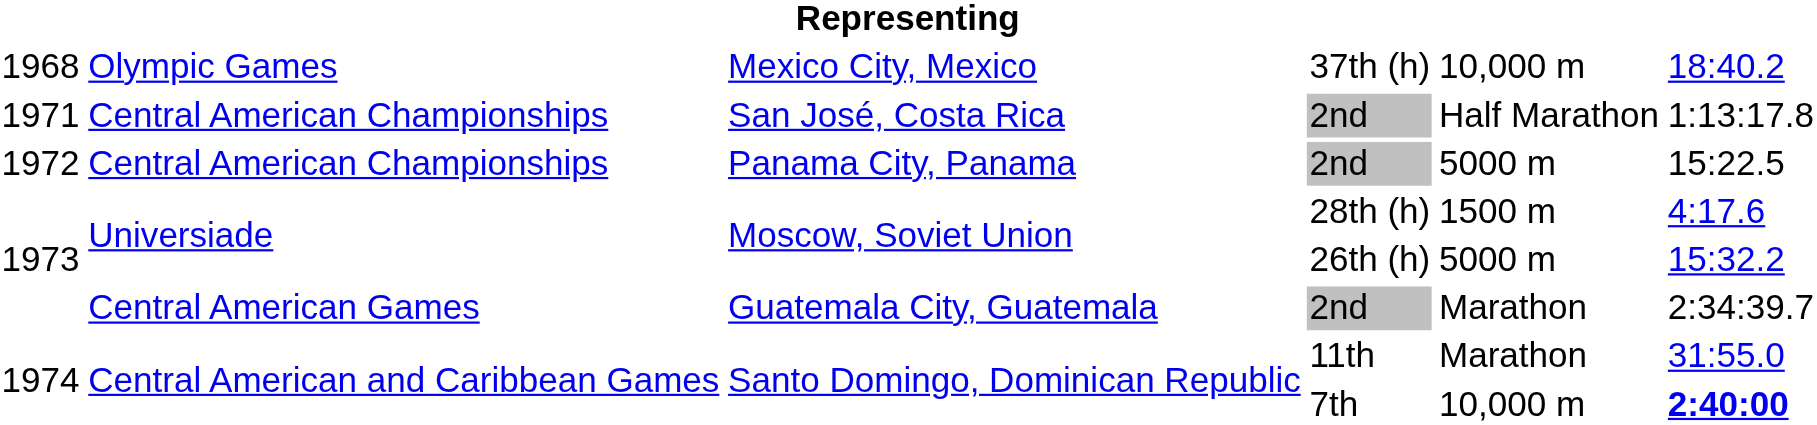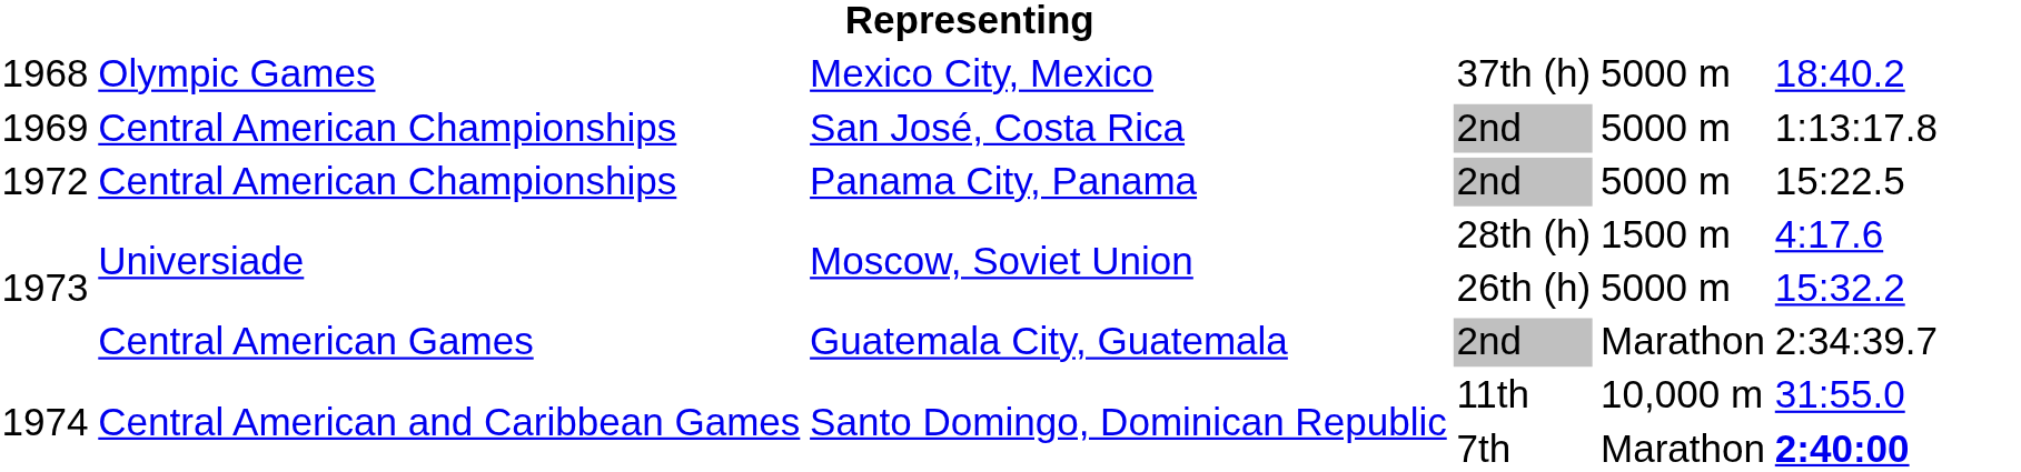Mexico City, Mexico | column 5: 10,000 m -> 5000 m
San José, Costa Rica | column 1: 1971 -> 1969
San José, Costa Rica | column 5: Half Marathon -> 5000 m
Santo Domingo, Dominican Republic / 11th | column 5: Marathon -> 10,000 m
Santo Domingo, Dominican Republic / 7th | column 5: 10,000 m -> Marathon
